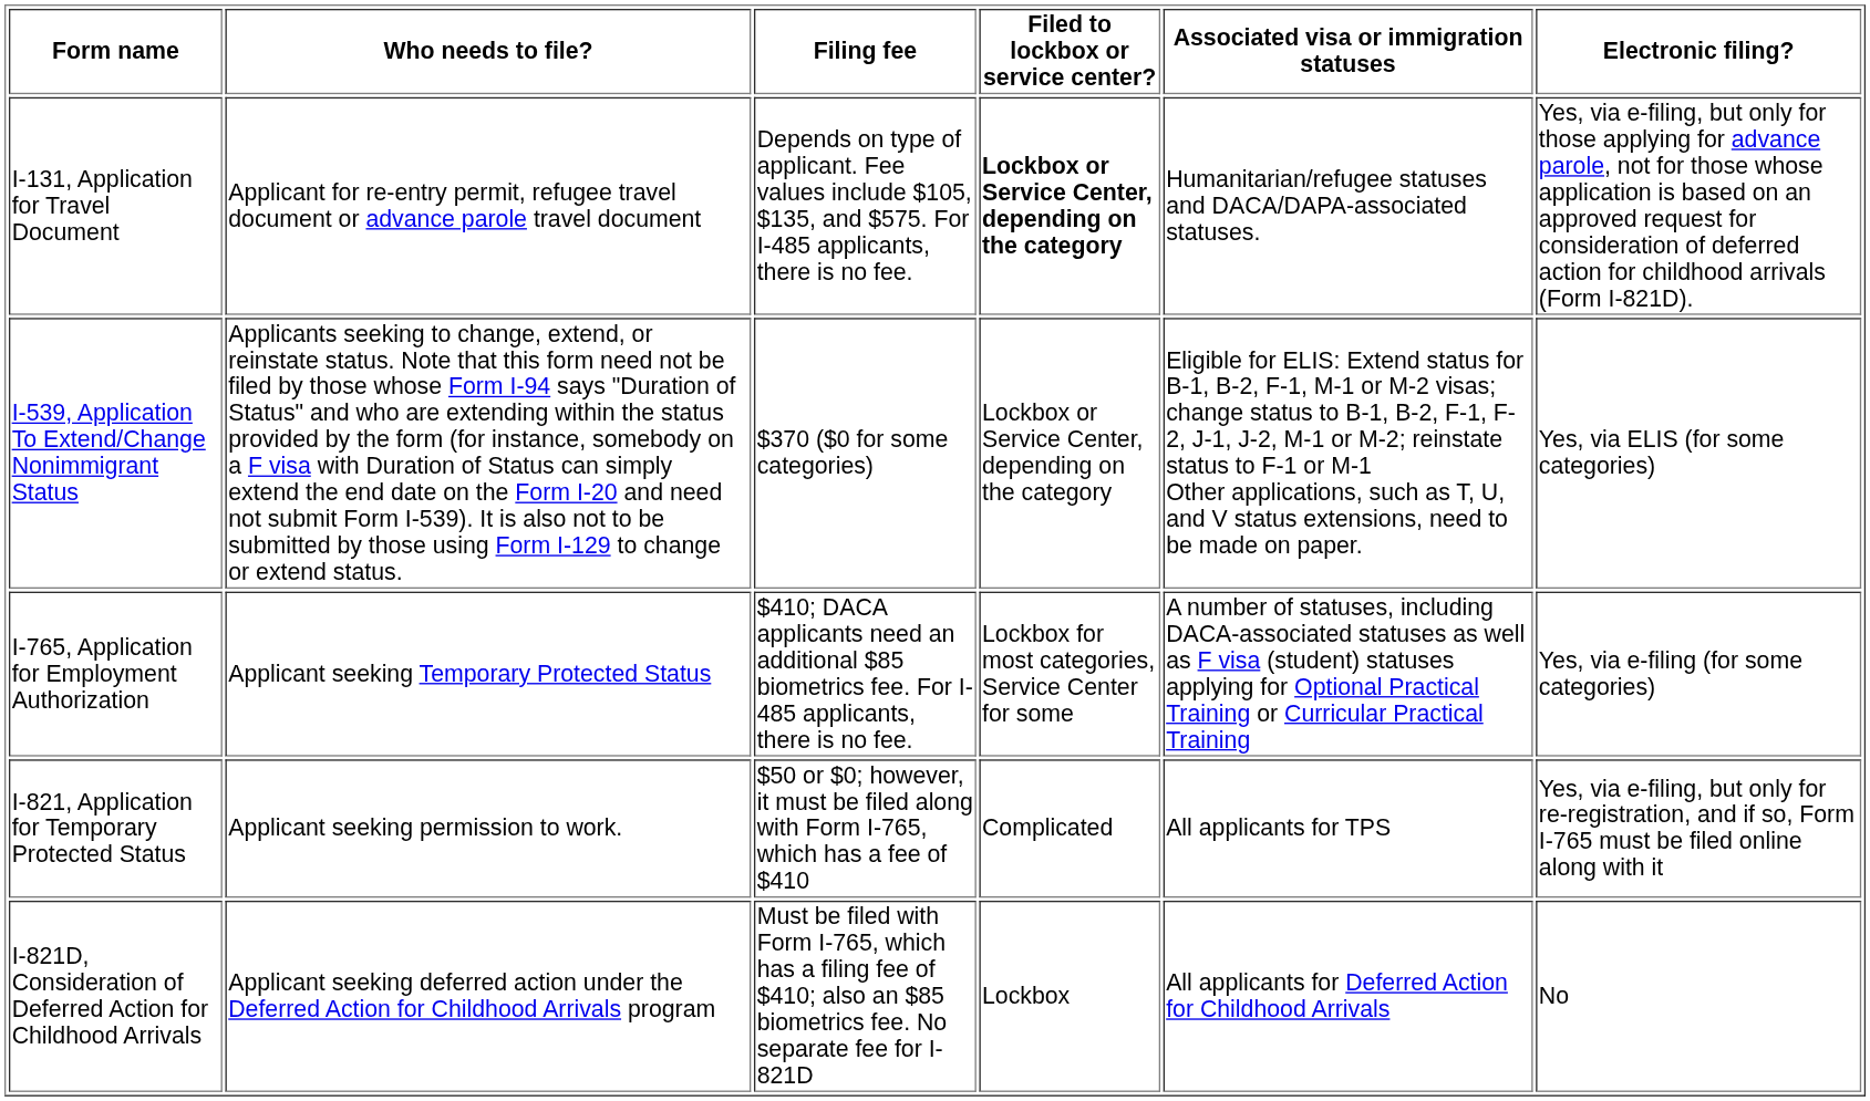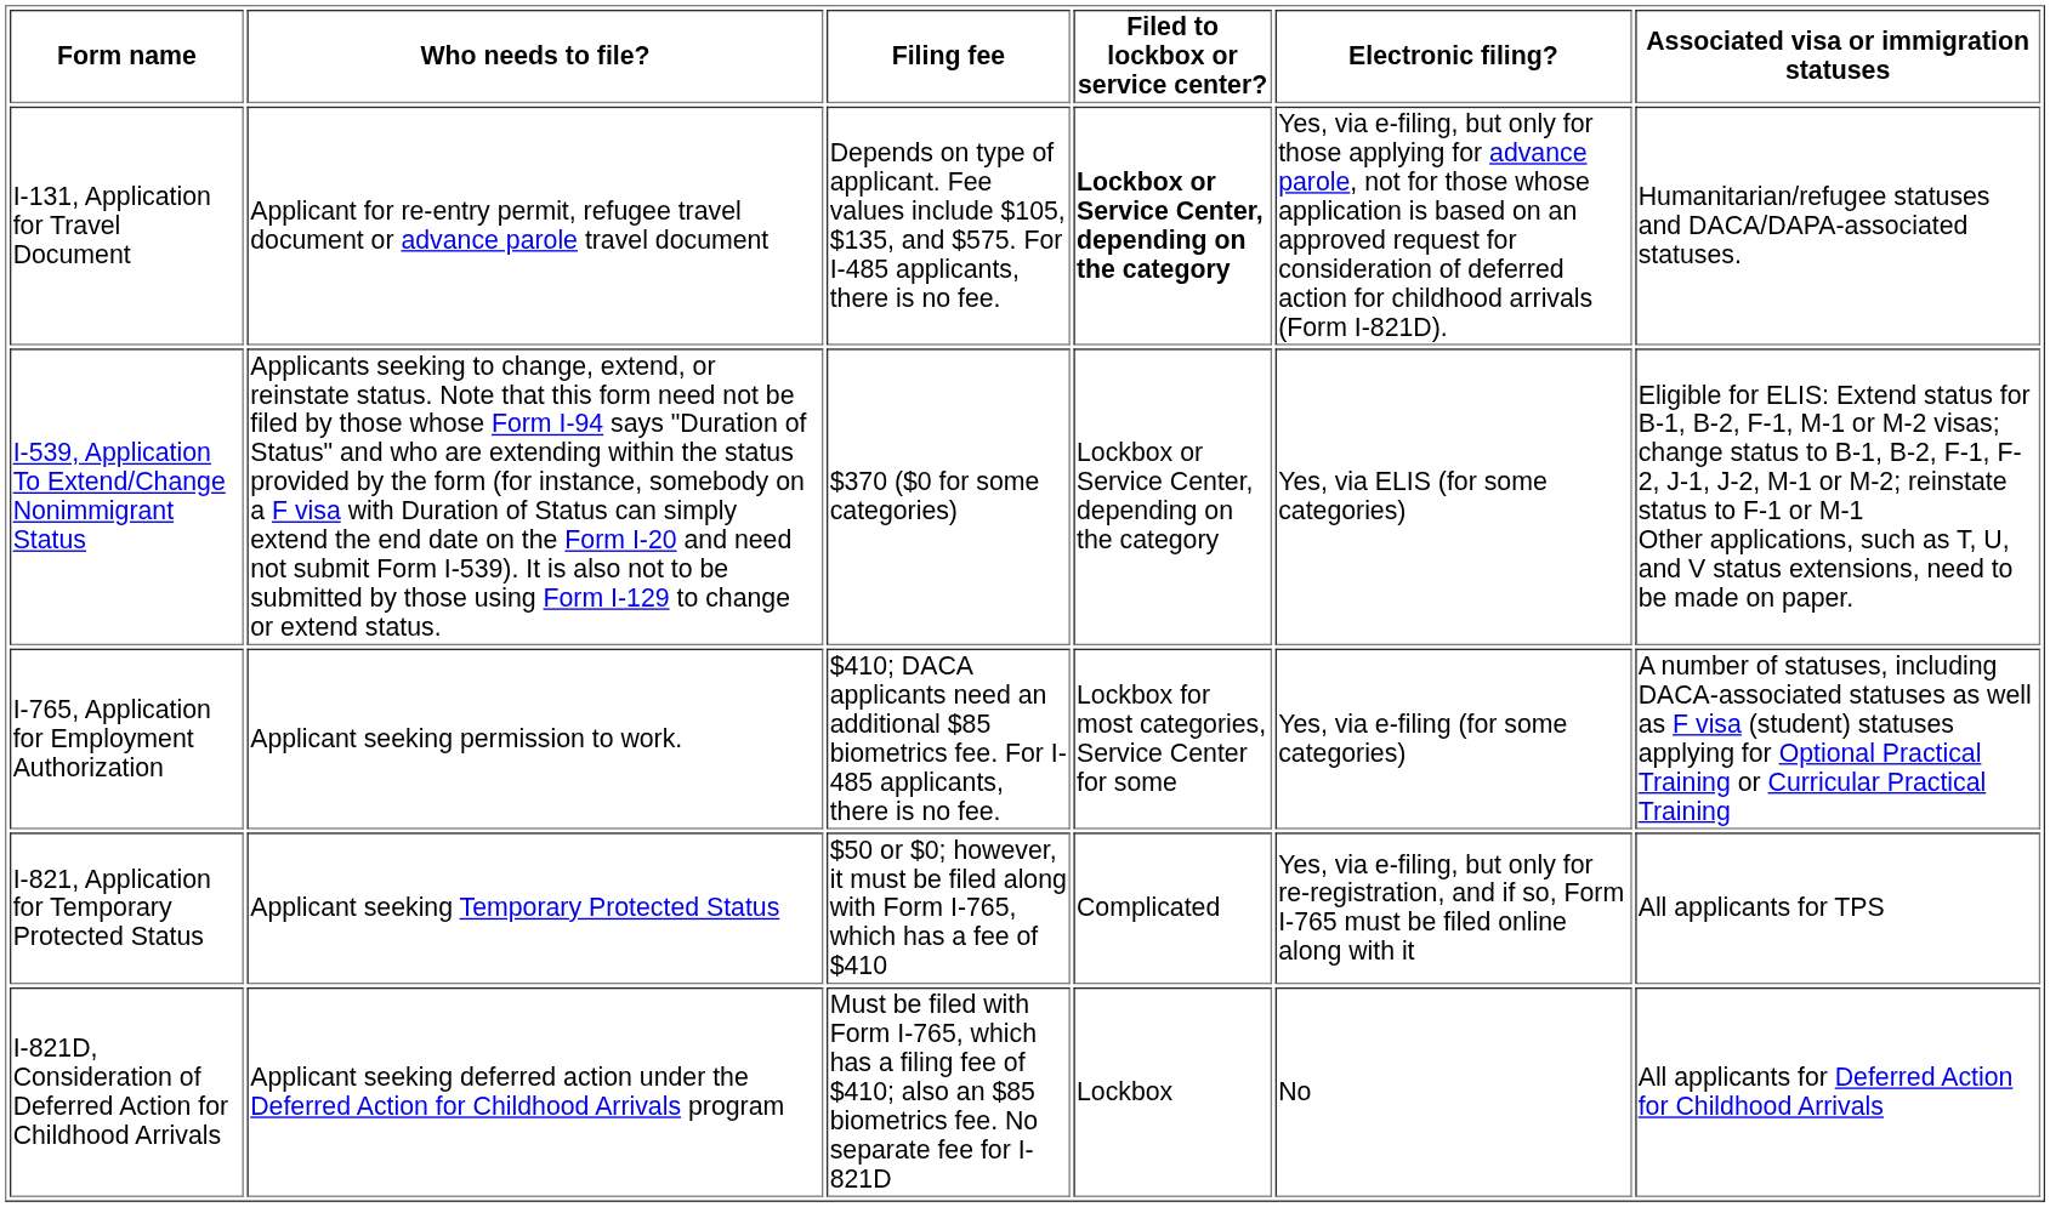columns swapped: Electronic filing? <-> Associated visa or immigration statuses
I-765, Application for Employment Authorization | Who needs to file?: Applicant seeking Temporary Protected Status -> Applicant seeking permission to work.
I-821, Application for Temporary Protected Status | Who needs to file?: Applicant seeking permission to work. -> Applicant seeking Temporary Protected Status
